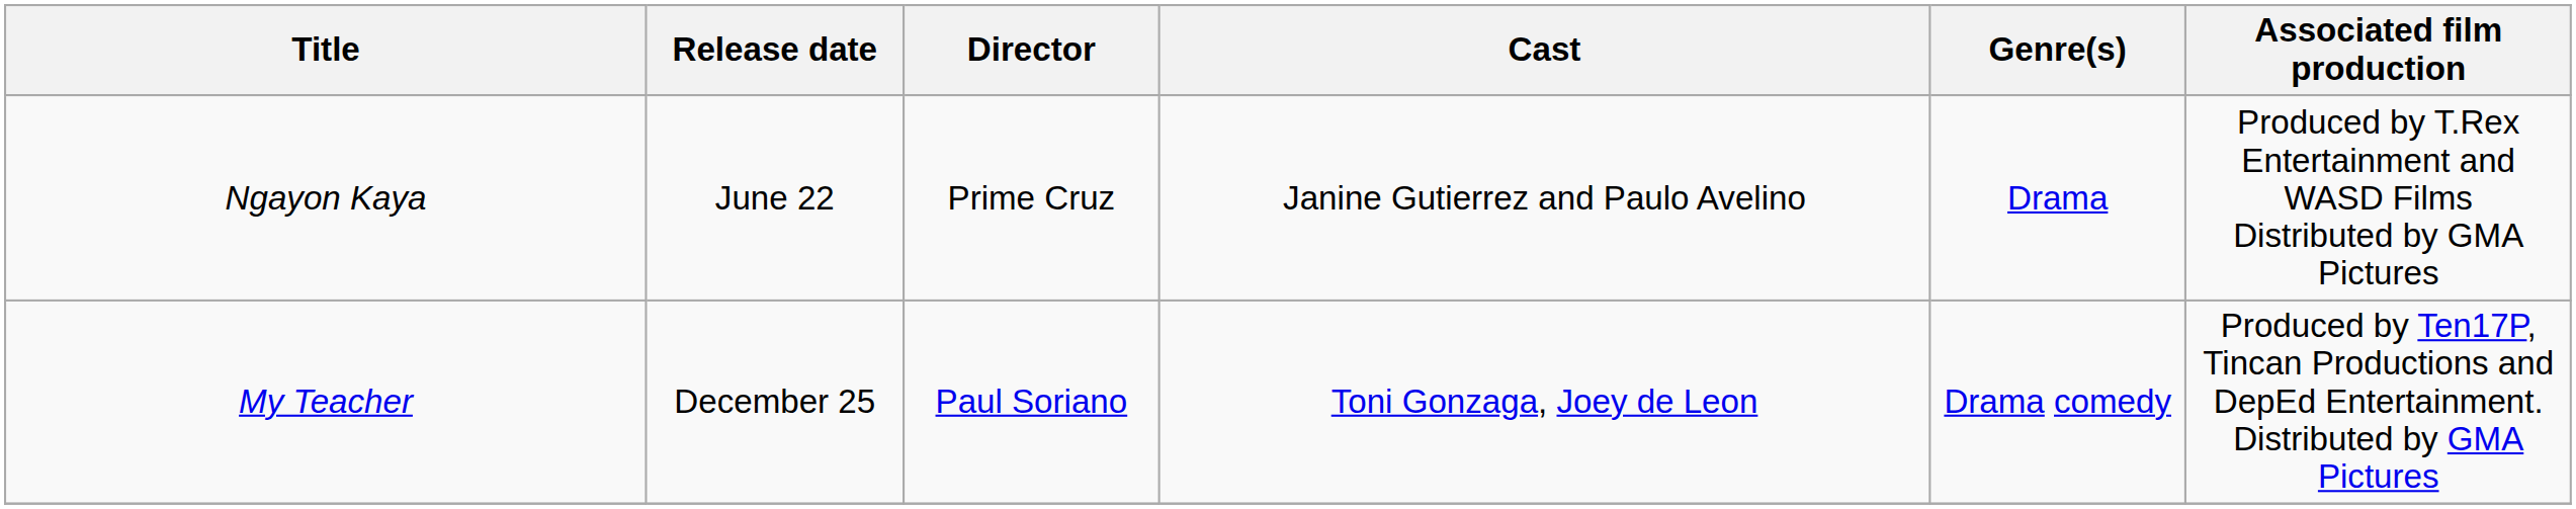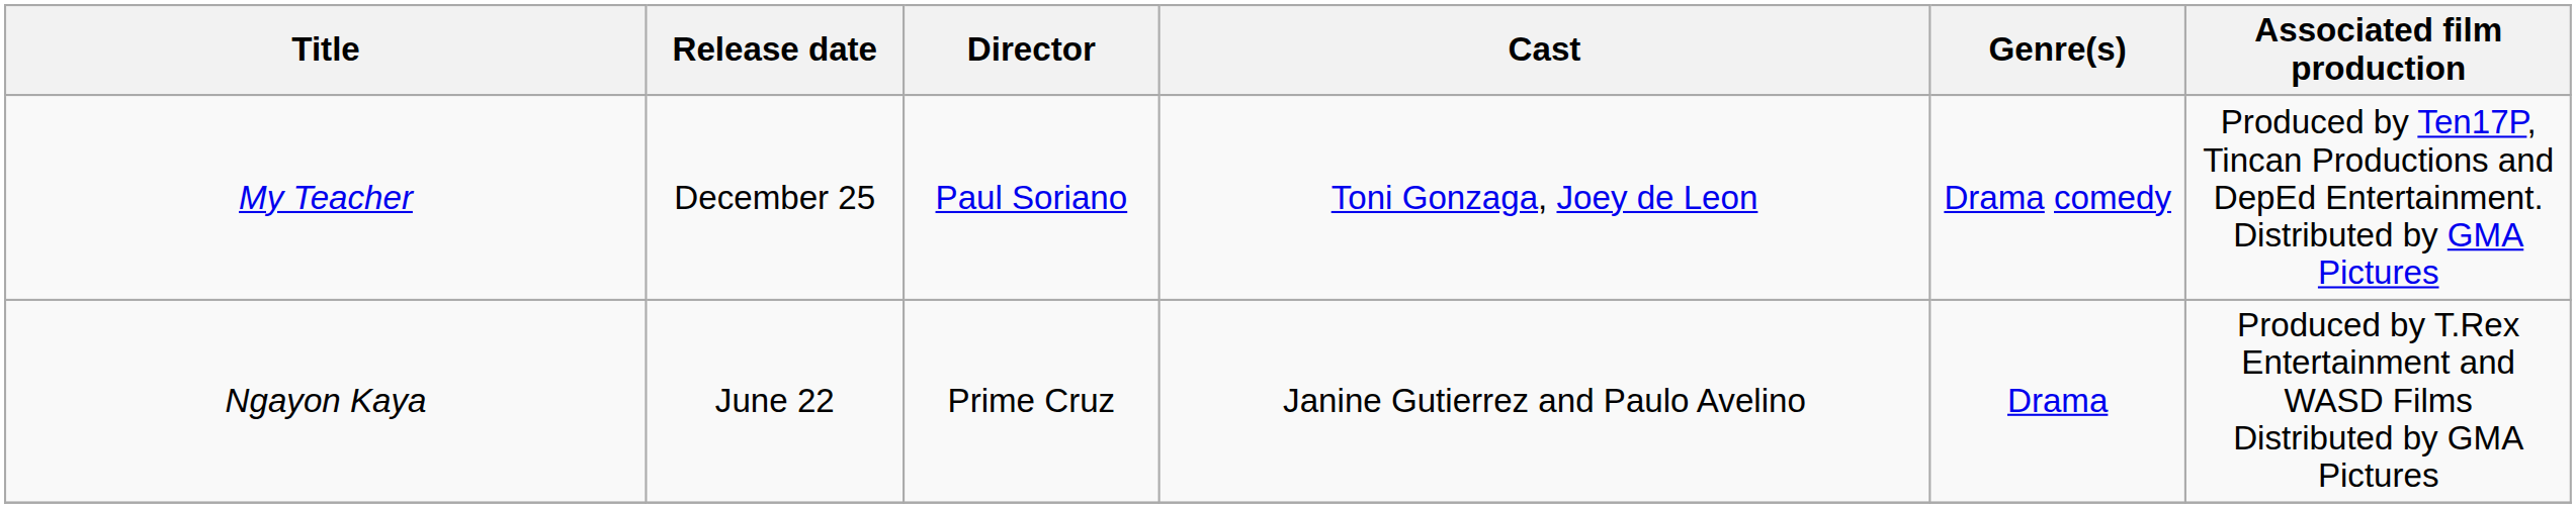rows swapped: Ngayon Kaya <-> My Teacher
